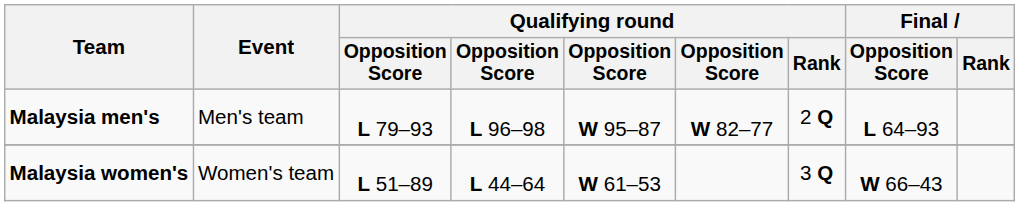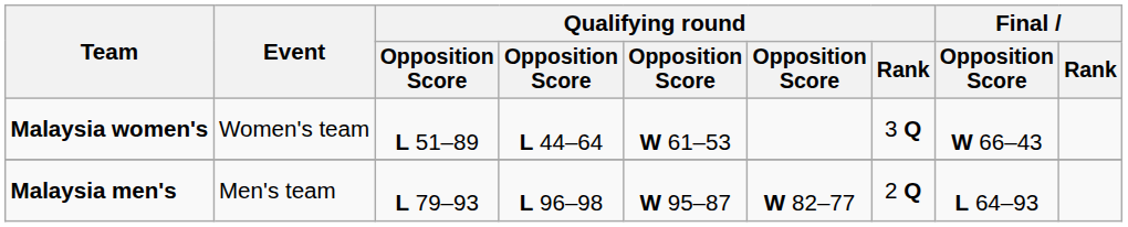rows swapped: Malaysia men's <-> Malaysia women's
